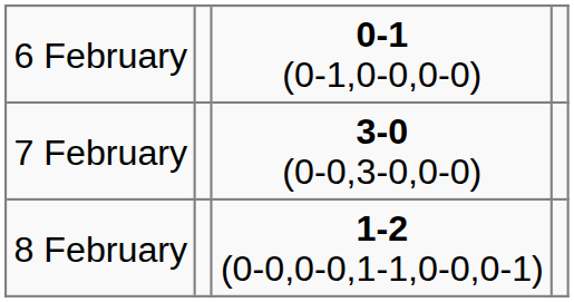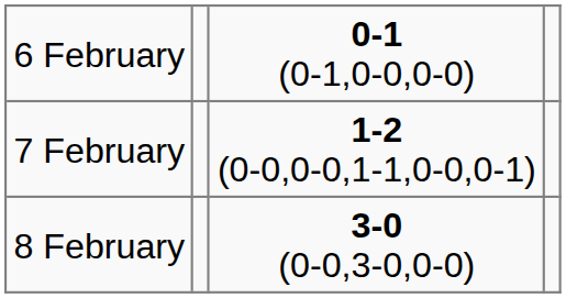7 February | column 3: 3-0 (0-0,3-0,0-0) -> 1-2 (0-0,0-0,1-1,0-0,0-1)
8 February | column 3: 1-2 (0-0,0-0,1-1,0-0,0-1) -> 3-0 (0-0,3-0,0-0)
